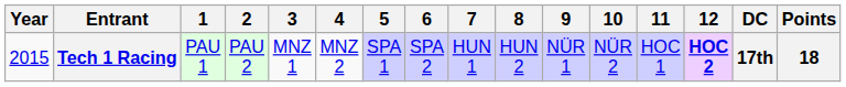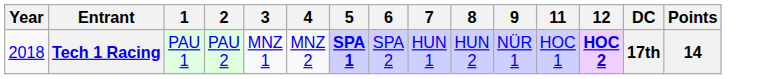- column: 10 | NÜR 2
Tech 1 Racing | Year: 2015 -> 2018
Tech 1 Racing | 5: normal -> bold
Tech 1 Racing | Points: 18 -> 14
